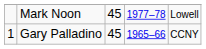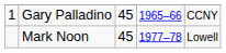rows swapped: Gary Palladino <-> Mark Noon
